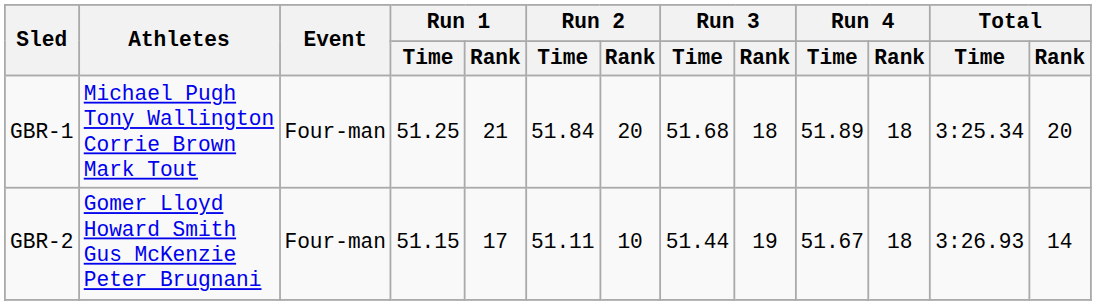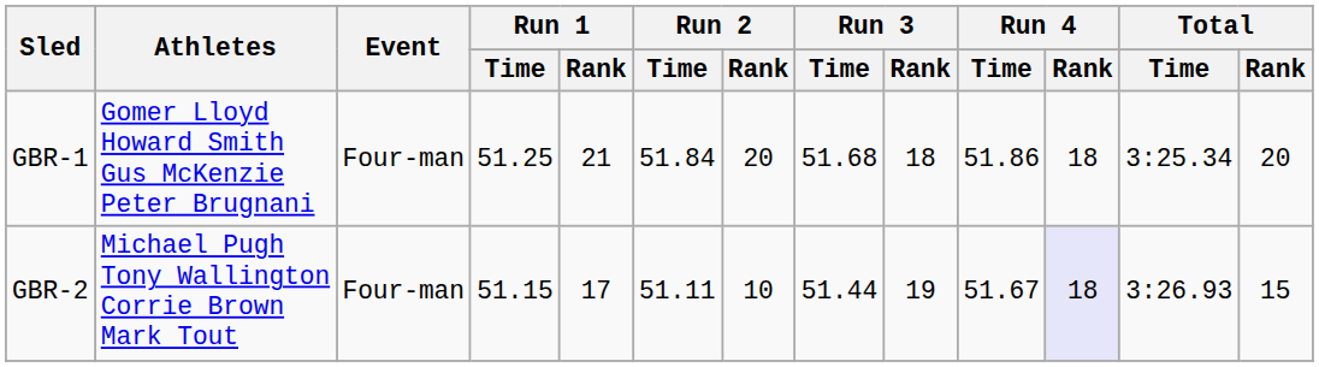GBR-1 | Athletes: Michael Pugh Tony Wallington Corrie Brown Mark Tout -> Gomer Lloyd Howard Smith Gus McKenzie Peter Brugnani
GBR-1 | Run 4 / Time: 51.89 -> 51.86
GBR-2 | Athletes: Gomer Lloyd Howard Smith Gus McKenzie Peter Brugnani -> Michael Pugh Tony Wallington Corrie Brown Mark Tout
GBR-2 | Run 4 / Rank: no background -> lavender background
GBR-2 | Total / Rank: 14 -> 15
